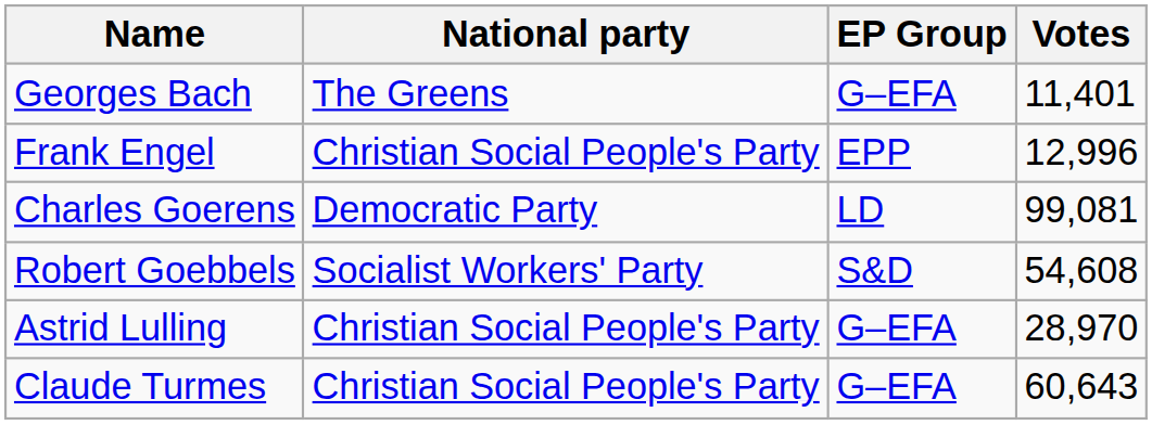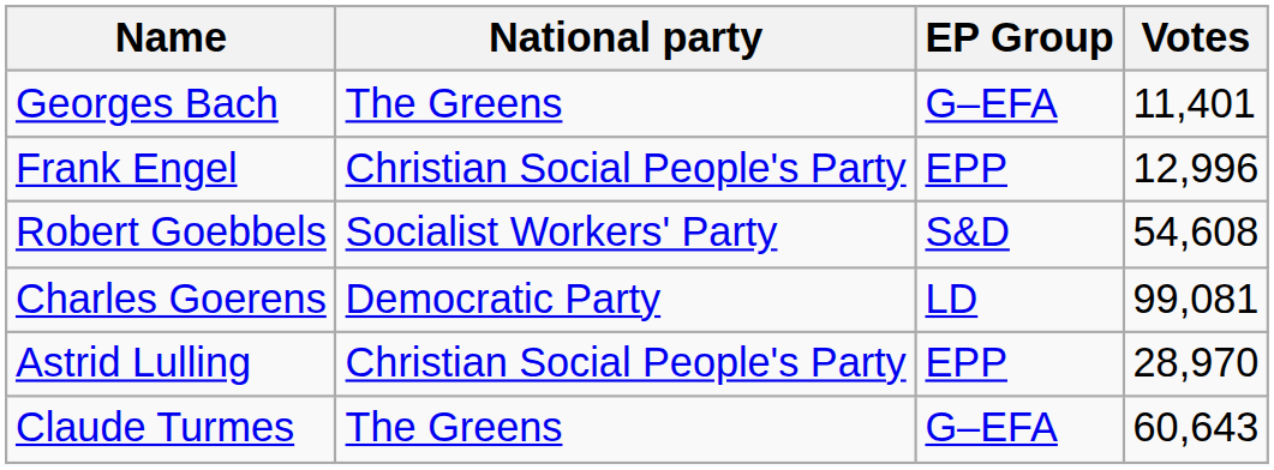rows swapped: Robert Goebbels <-> Charles Goerens
Astrid Lulling | EP Group: G–EFA -> EPP
Claude Turmes | National party: Christian Social People's Party -> The Greens
